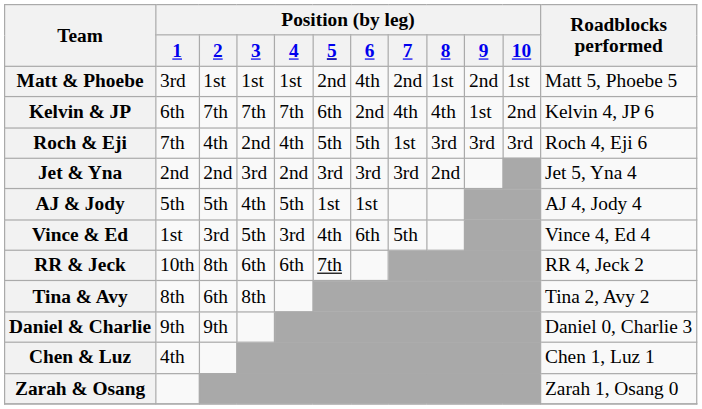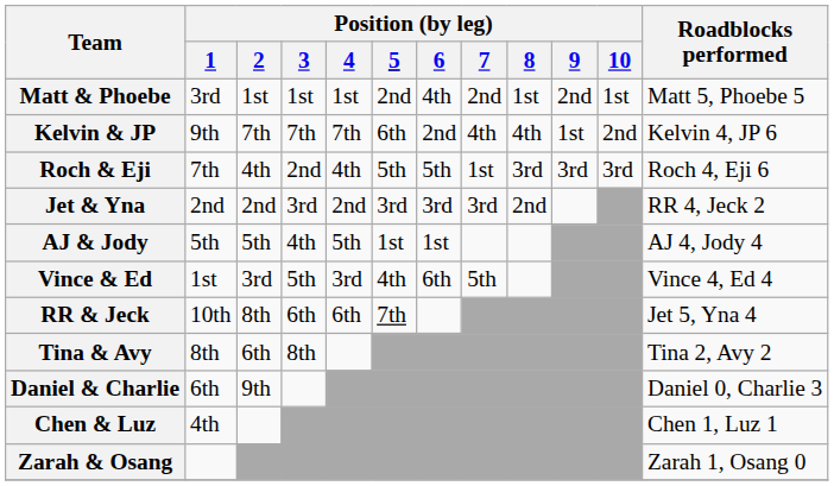Kelvin & JP | Position (by leg) / 1: 6th -> 9th
Jet & Yna | Roadblocks performed: Jet 5, Yna 4 -> RR 4, Jeck 2
RR & Jeck | Roadblocks performed: RR 4, Jeck 2 -> Jet 5, Yna 4
Daniel & Charlie | Position (by leg) / 1: 9th -> 6th
